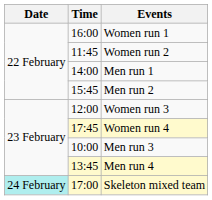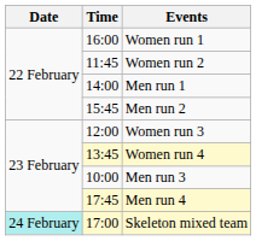Women run 4 | Time: 17:45 -> 13:45
Men run 4 | Time: 13:45 -> 17:45
